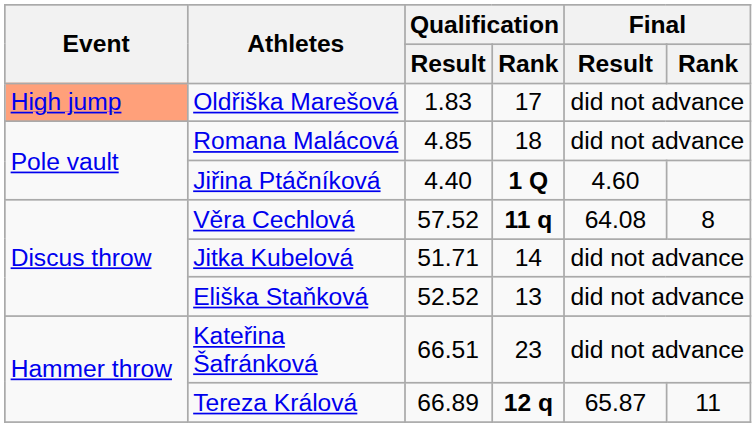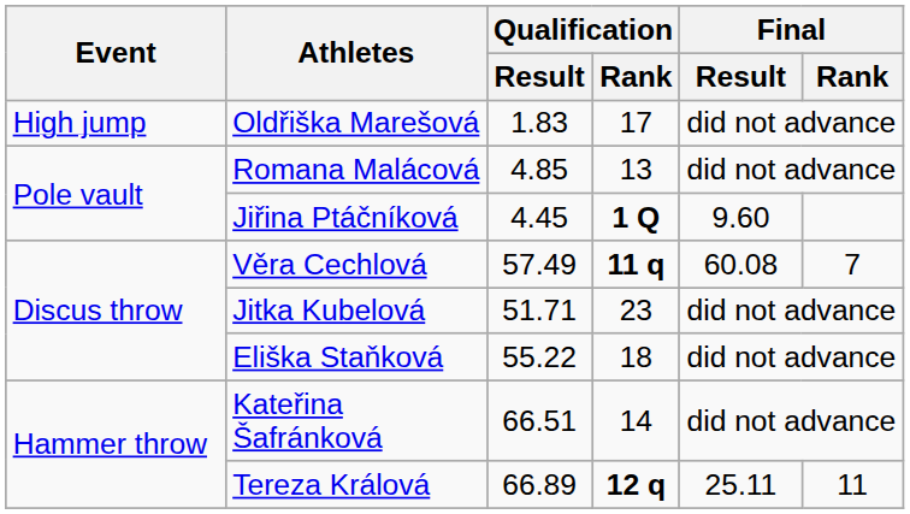Oldřiška Marešová | Event: lightsalmon background -> no background
Romana Malácová | Qualification / Rank: 18 -> 13
Jiřina Ptáčníková | Qualification / Result: 4.40 -> 4.45
Jiřina Ptáčníková | Final / Result: 4.60 -> 9.60
Věra Cechlová | Qualification / Result: 57.52 -> 57.49
Věra Cechlová | Final / Result: 64.08 -> 60.08
Věra Cechlová | Final / Rank: 8 -> 7
Jitka Kubelová | Qualification / Rank: 14 -> 23
Eliška Staňková | Qualification / Result: 52.52 -> 55.22
Eliška Staňková | Qualification / Rank: 13 -> 18
Kateřina Šafránková | Qualification / Rank: 23 -> 14
Tereza Králová | Final / Result: 65.87 -> 25.11
